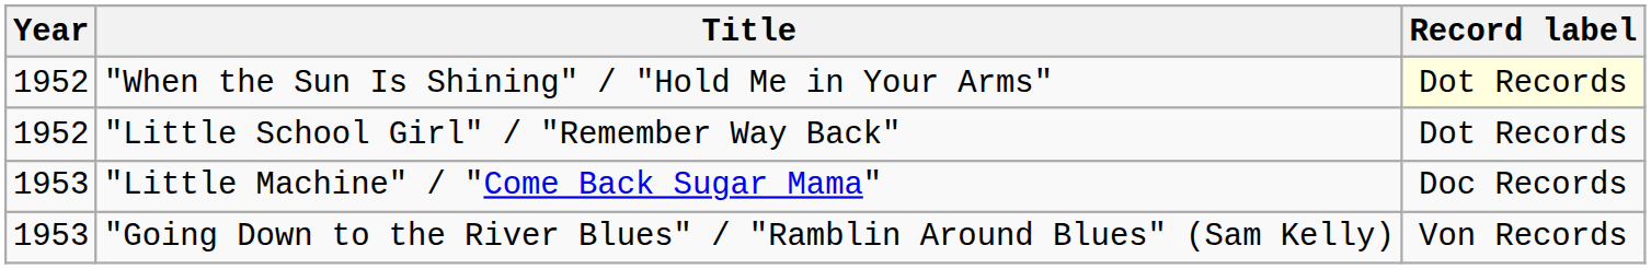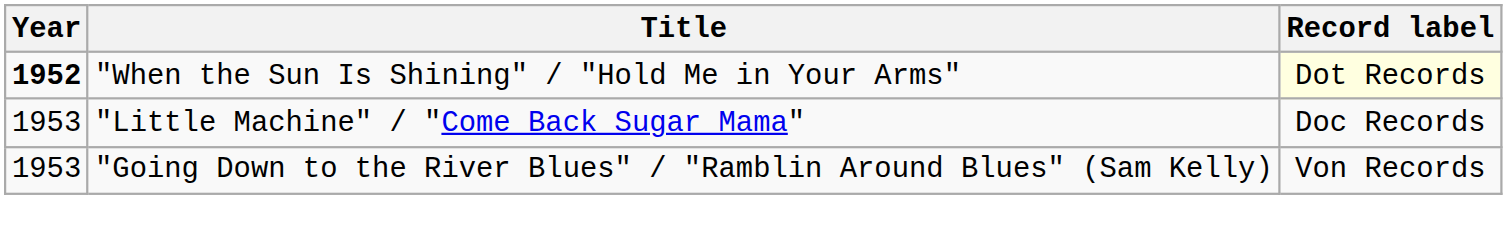"When the Sun Is Shining" / "Hold Me in Your Arms" | Year: normal -> bold
- row: 1952 | "Little School Girl" / "Remember Way Back" | Dot Records
